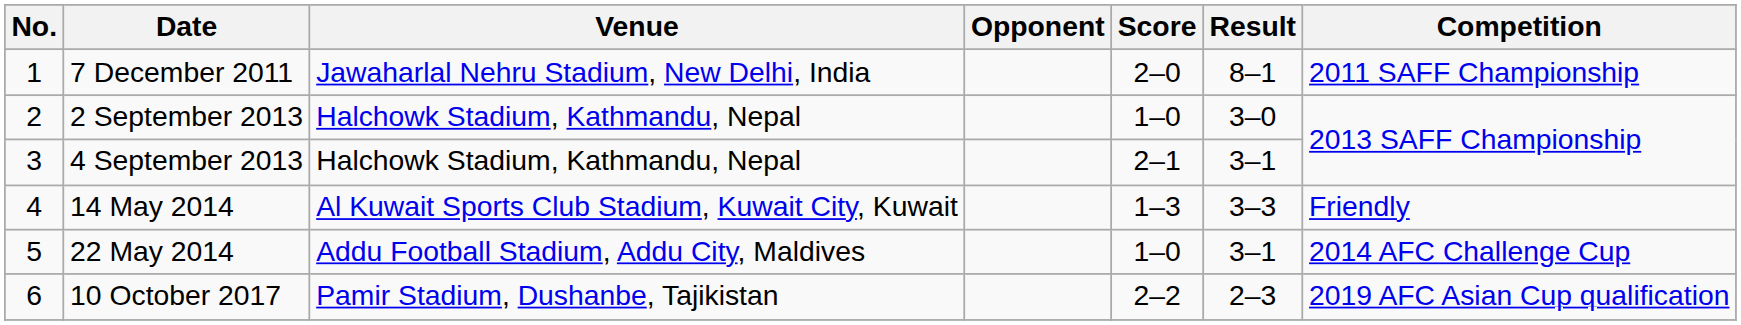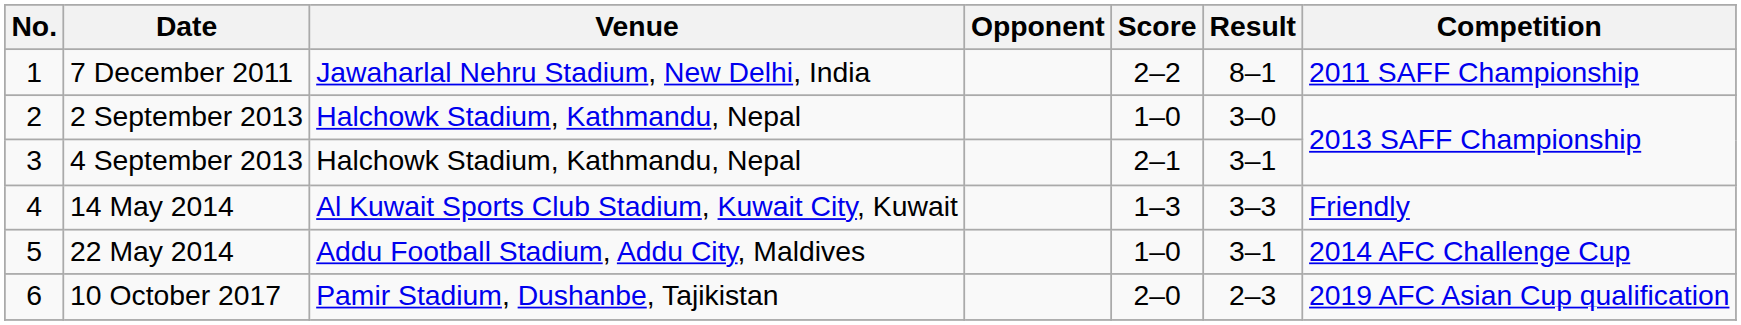7 December 2011 | Score: 2–0 -> 2–2
10 October 2017 | Score: 2–2 -> 2–0
